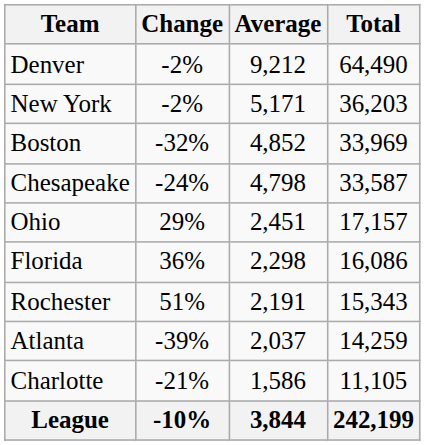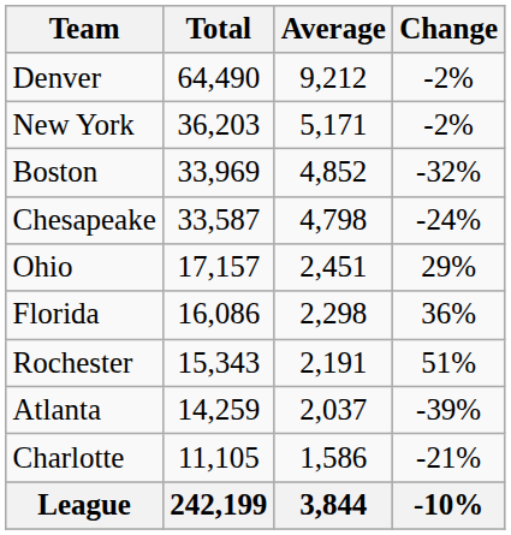columns swapped: Total <-> Change
